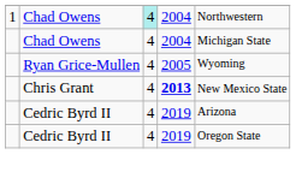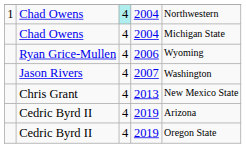Ryan Grice-Mullen | column 4: 2005 -> 2006
+ row: Jason Rivers | 4 | 2007 | Washington
Chris Grant | column 4: bold -> normal
